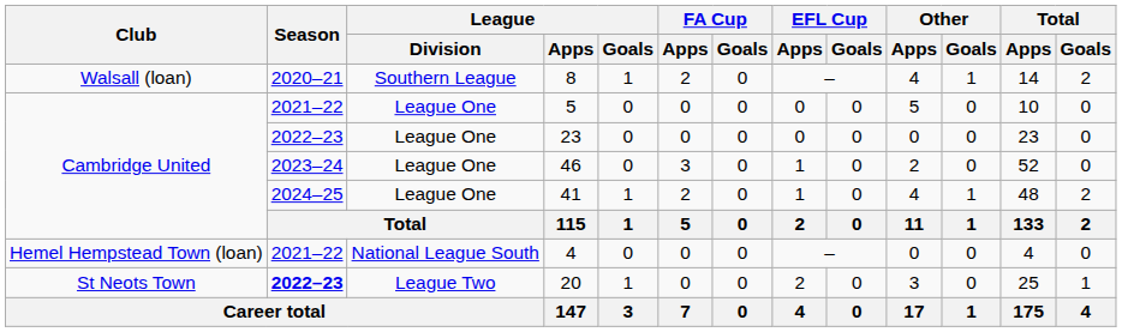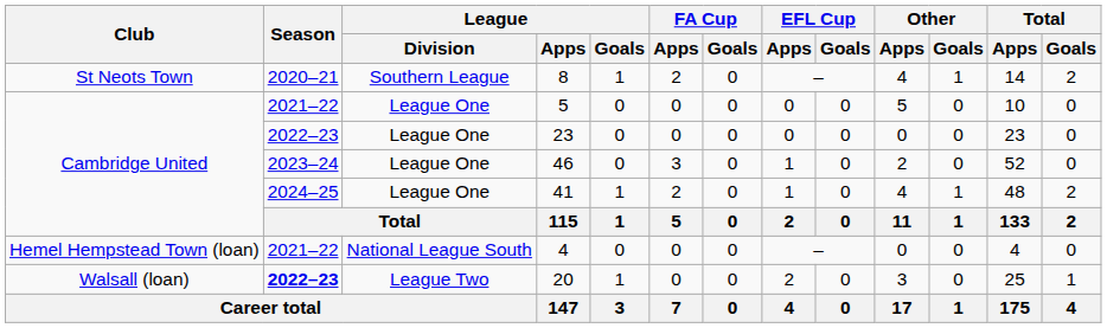8 | Club: Walsall (loan) -> St Neots Town
20 | Club: St Neots Town -> Walsall (loan)
